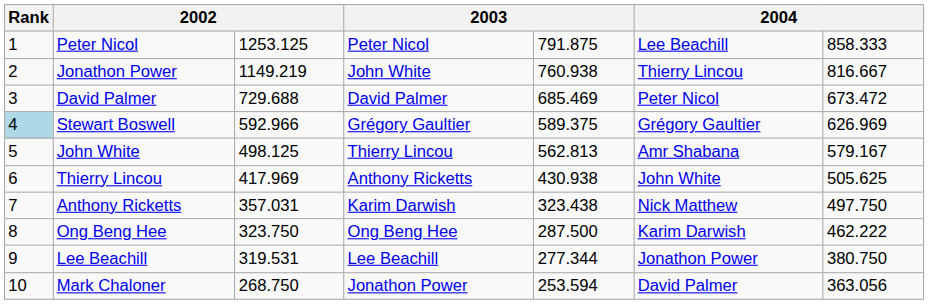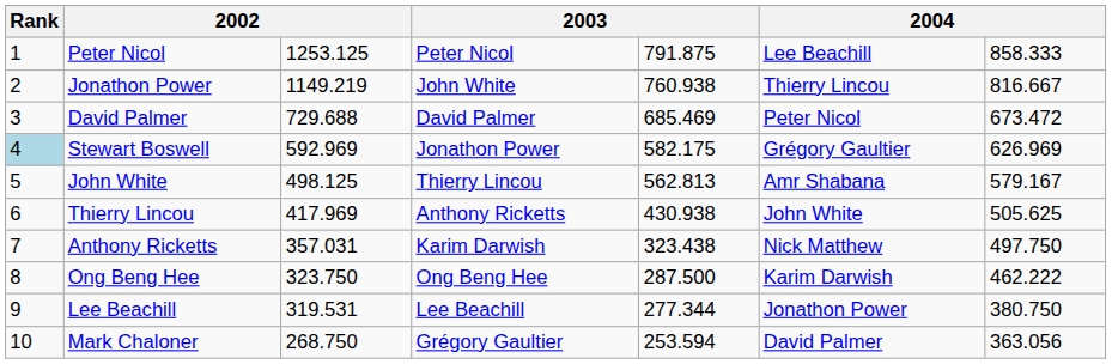Stewart Boswell | column 3: 592.966 -> 592.969
Stewart Boswell | column 4: Grégory Gaultier -> Jonathon Power
Stewart Boswell | column 5: 589.375 -> 582.175
Mark Chaloner | column 4: Jonathon Power -> Grégory Gaultier
